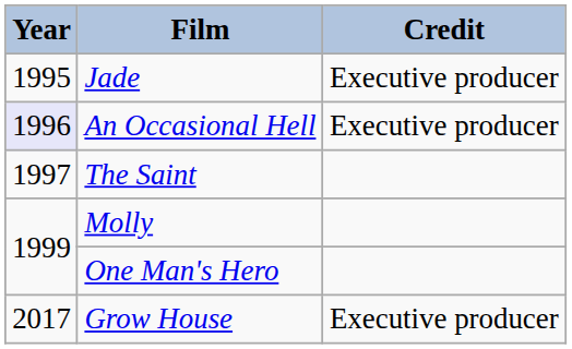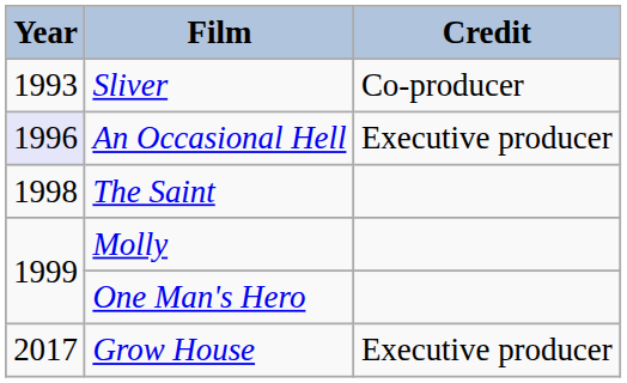+ row: 1993 | Sliver | Co-producer
- row: 1995 | Jade | Executive producer
The Saint | Year: 1997 -> 1998
